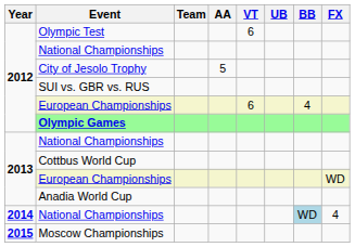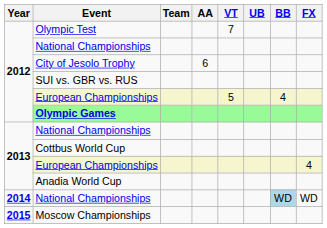Olympic Test | VT: 6 -> 7
City of Jesolo Trophy | AA: 5 -> 6
2012 / European Championships | VT: 6 -> 5
2013 / European Championships | FX: WD -> 4
2014 / National Championships | FX: 4 -> WD
